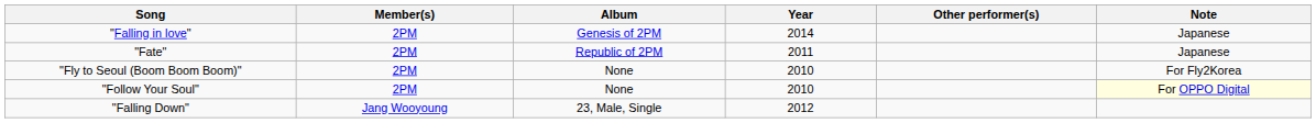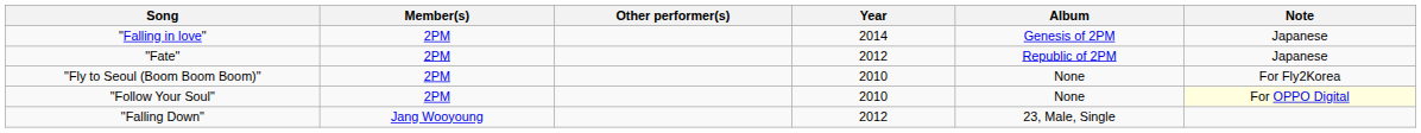columns swapped: Album <-> Other performer(s)
"Fate" | Year: 2011 -> 2012
